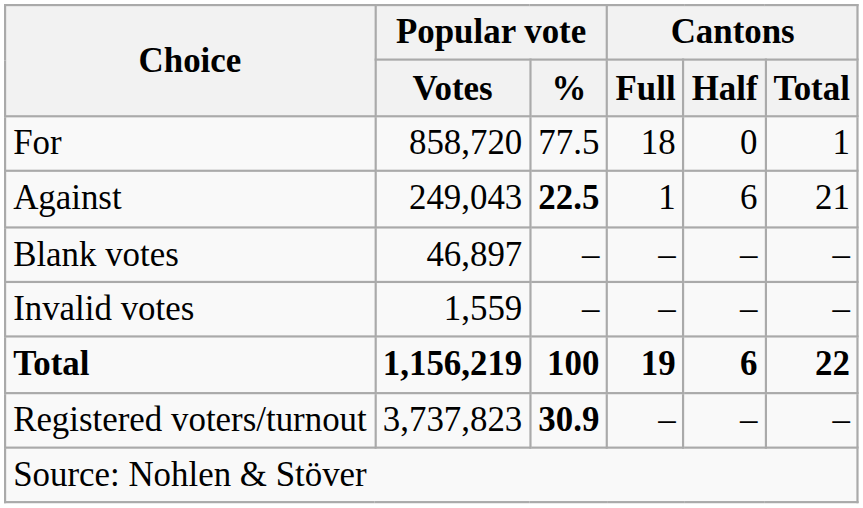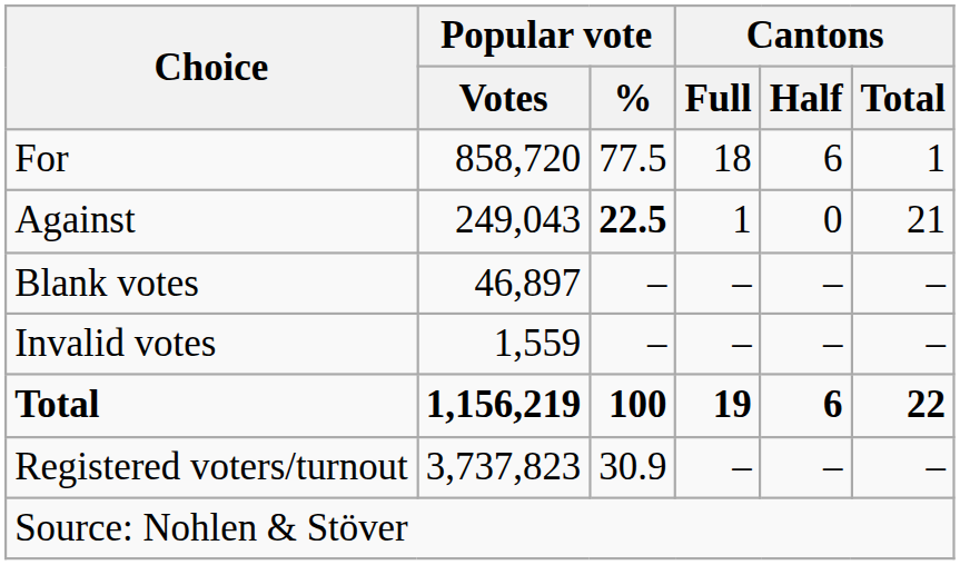For | Cantons / Half: 0 -> 6
Against | Cantons / Half: 6 -> 0
Registered voters/turnout | Popular vote / %: bold -> normal
